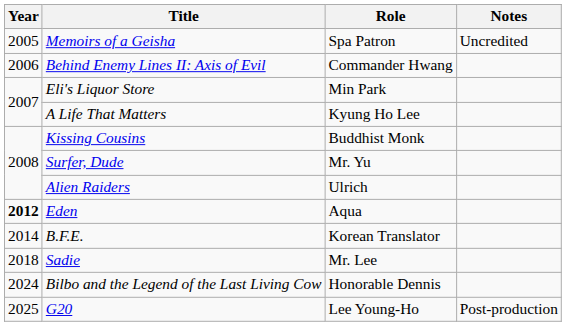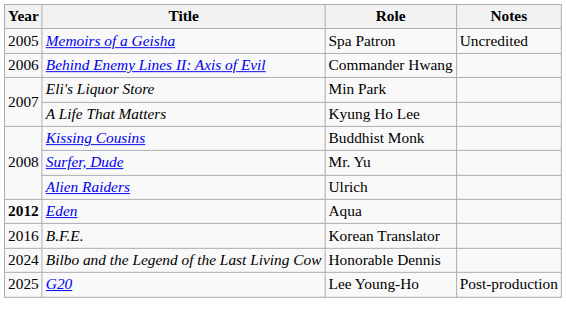B.F.E. | Year: 2014 -> 2016
- row: 2018 | Sadie | Mr. Lee
